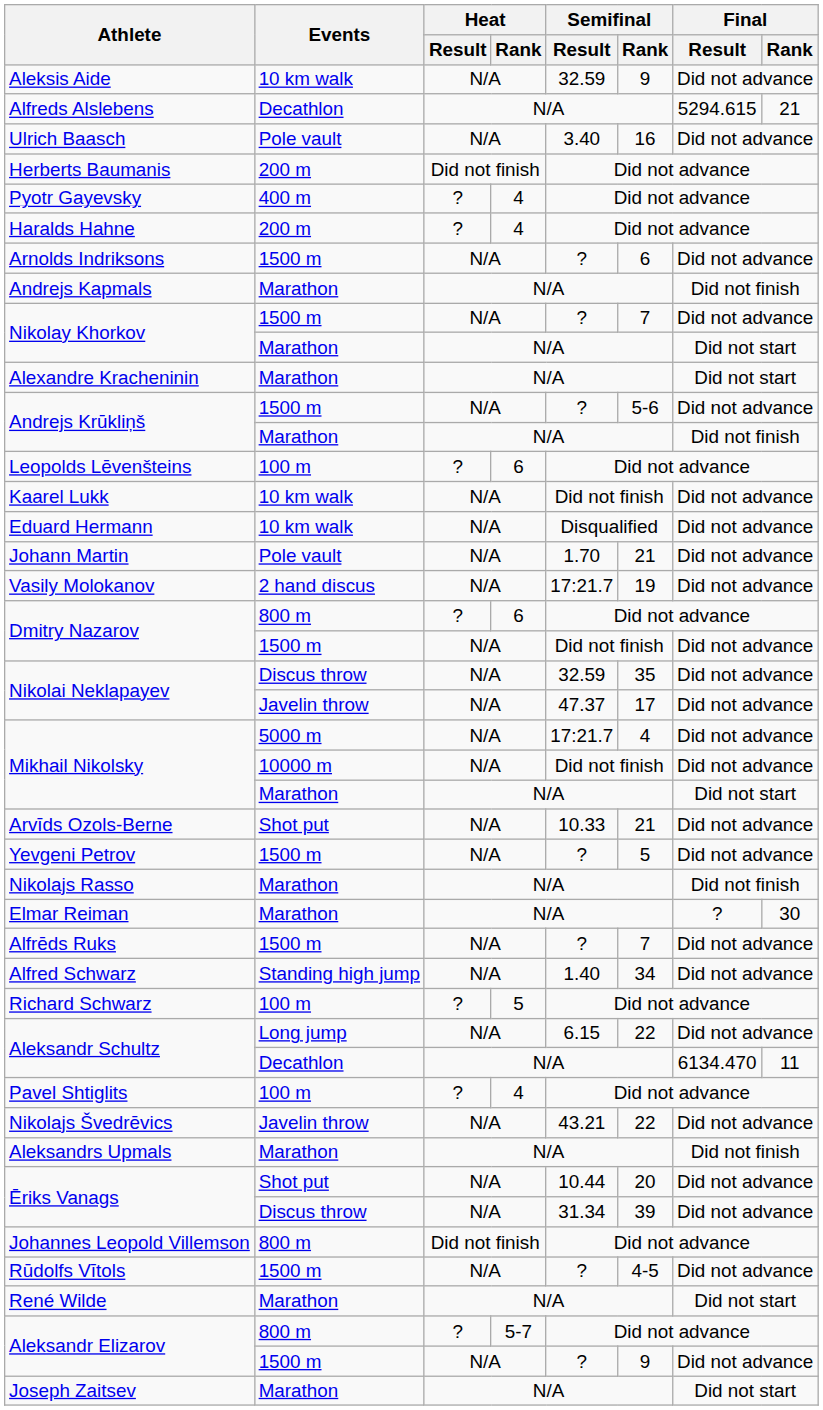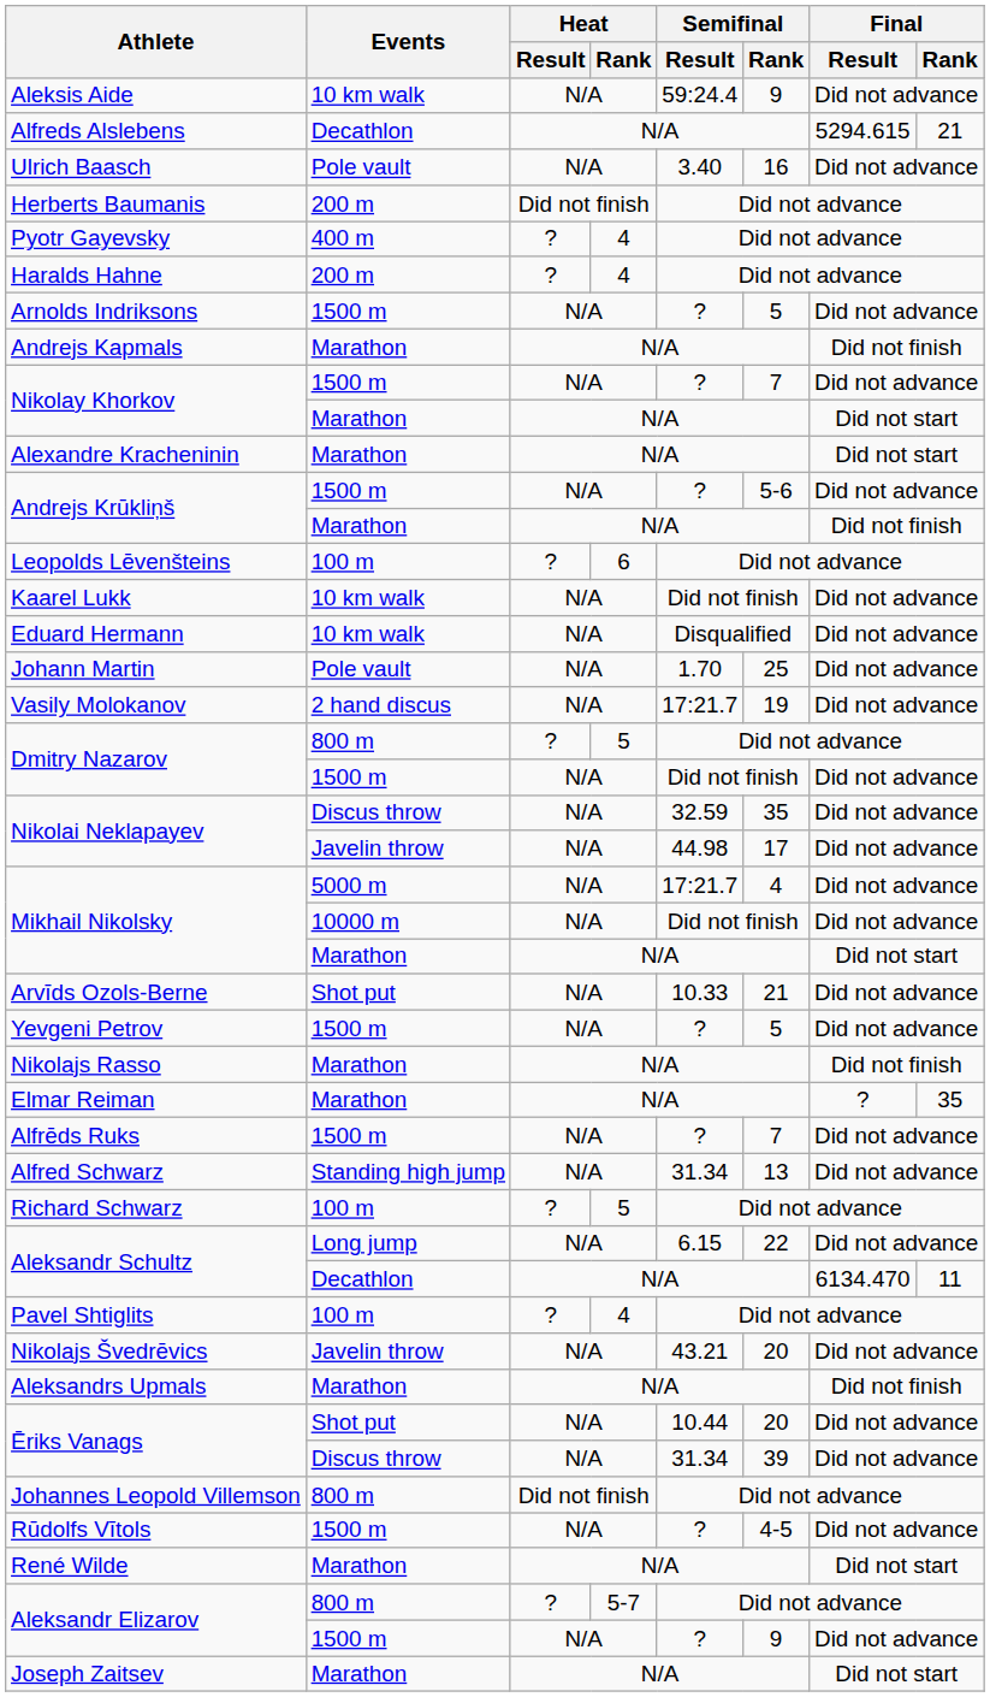Aleksis Aide | Semifinal / Result: 32.59 -> 59:24.4
Arnolds Indriksons | Semifinal / Rank: 6 -> 5
Johann Martin | Semifinal / Rank: 21 -> 25
Dmitry Nazarov / 800 m | Heat / Rank: 6 -> 5
Nikolai Neklapayev / Javelin throw | Semifinal / Result: 47.37 -> 44.98
Elmar Reiman | Final / Rank: 30 -> 35
Alfred Schwarz | Semifinal / Result: 1.40 -> 31.34
Alfred Schwarz | Semifinal / Rank: 34 -> 13
Nikolajs Švedrēvics | Semifinal / Rank: 22 -> 20
